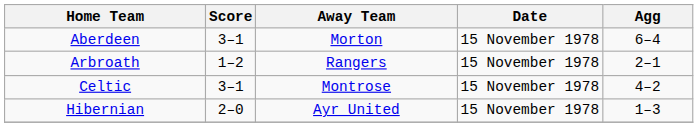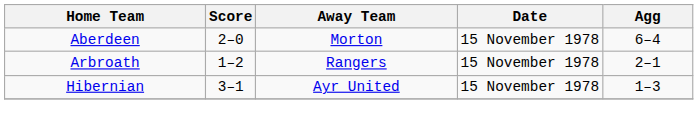Aberdeen | Score: 3–1 -> 2–0
- row: Celtic | 3–1 | Montrose | 15 November 1978 | 4–2
Hibernian | Score: 2–0 -> 3–1
